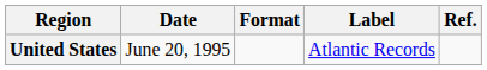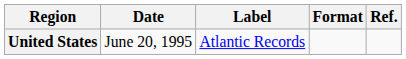columns swapped: Format <-> Label
